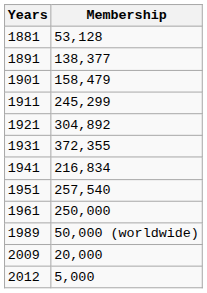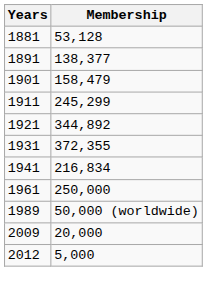1921 | Membership: 304,892 -> 344,892
- row: 1951 | 257,540
